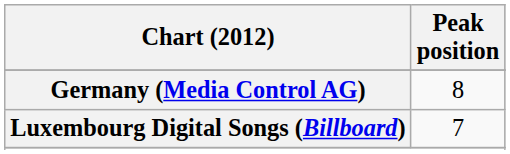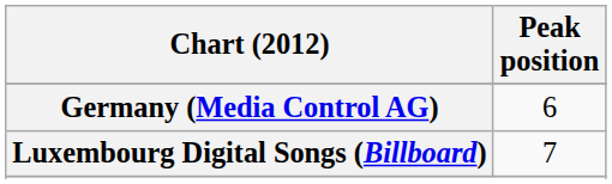Germany (Media Control AG) | Peak position: 8 -> 6
